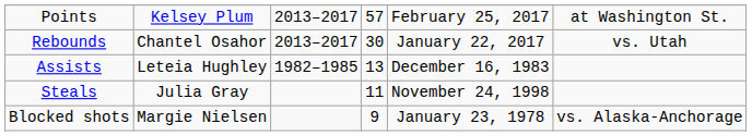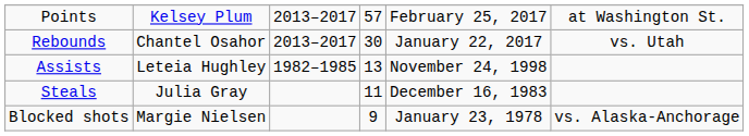Assists | column 5: December 16, 1983 -> November 24, 1998
Steals | column 5: November 24, 1998 -> December 16, 1983
